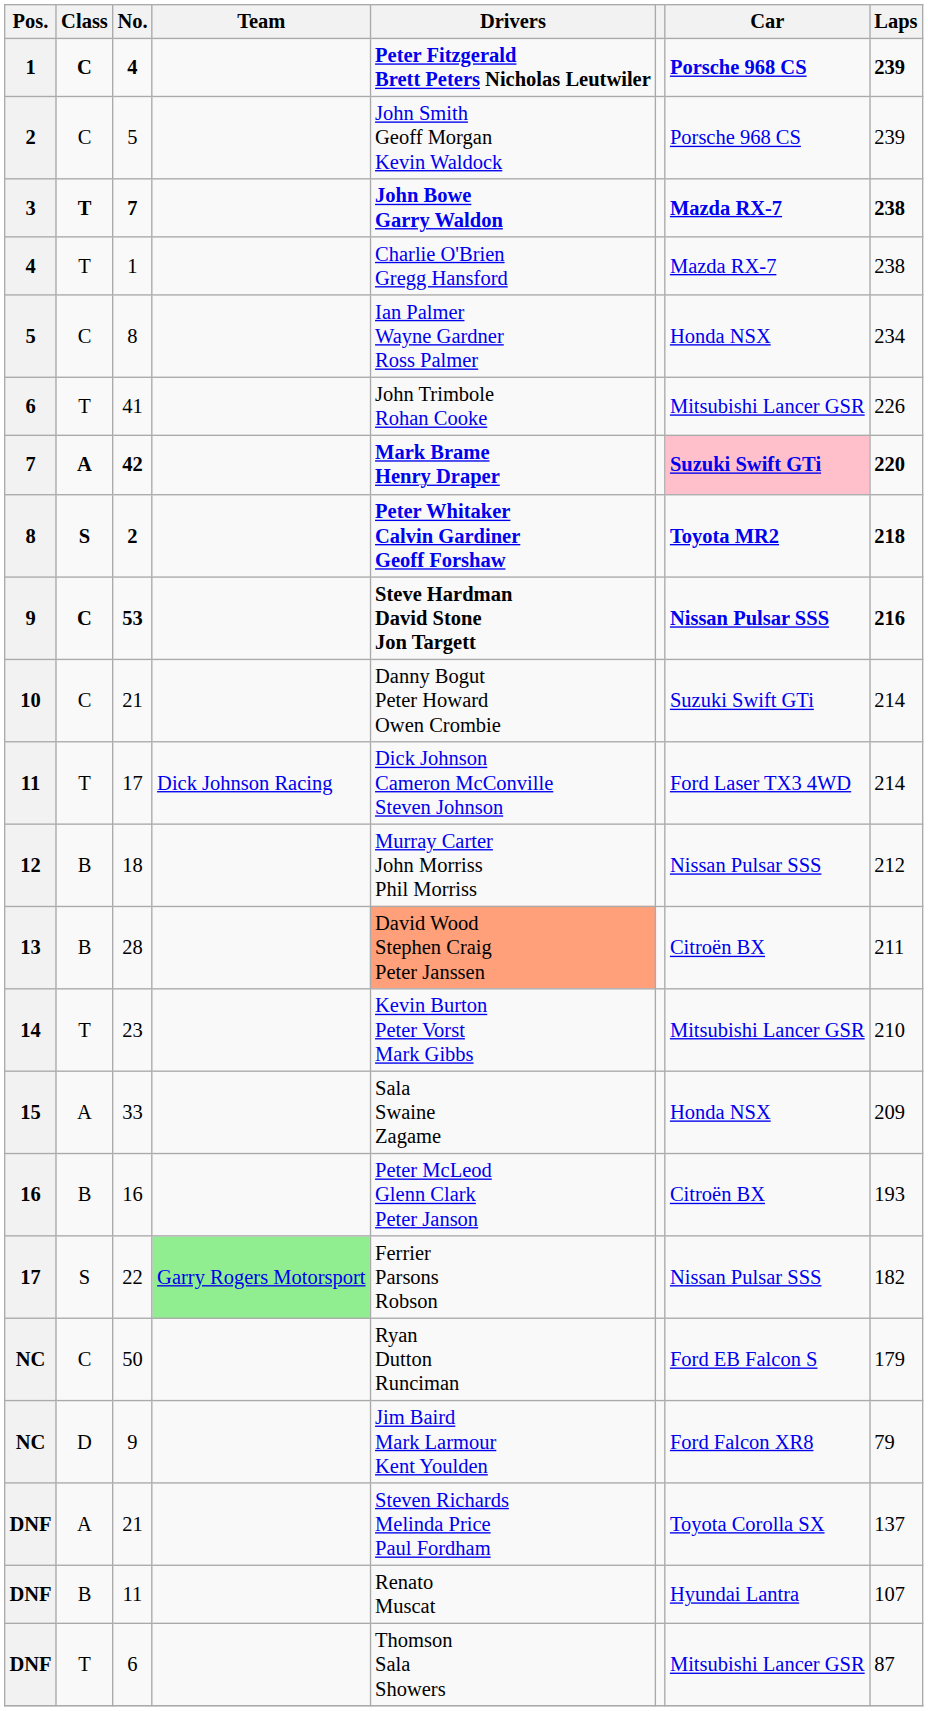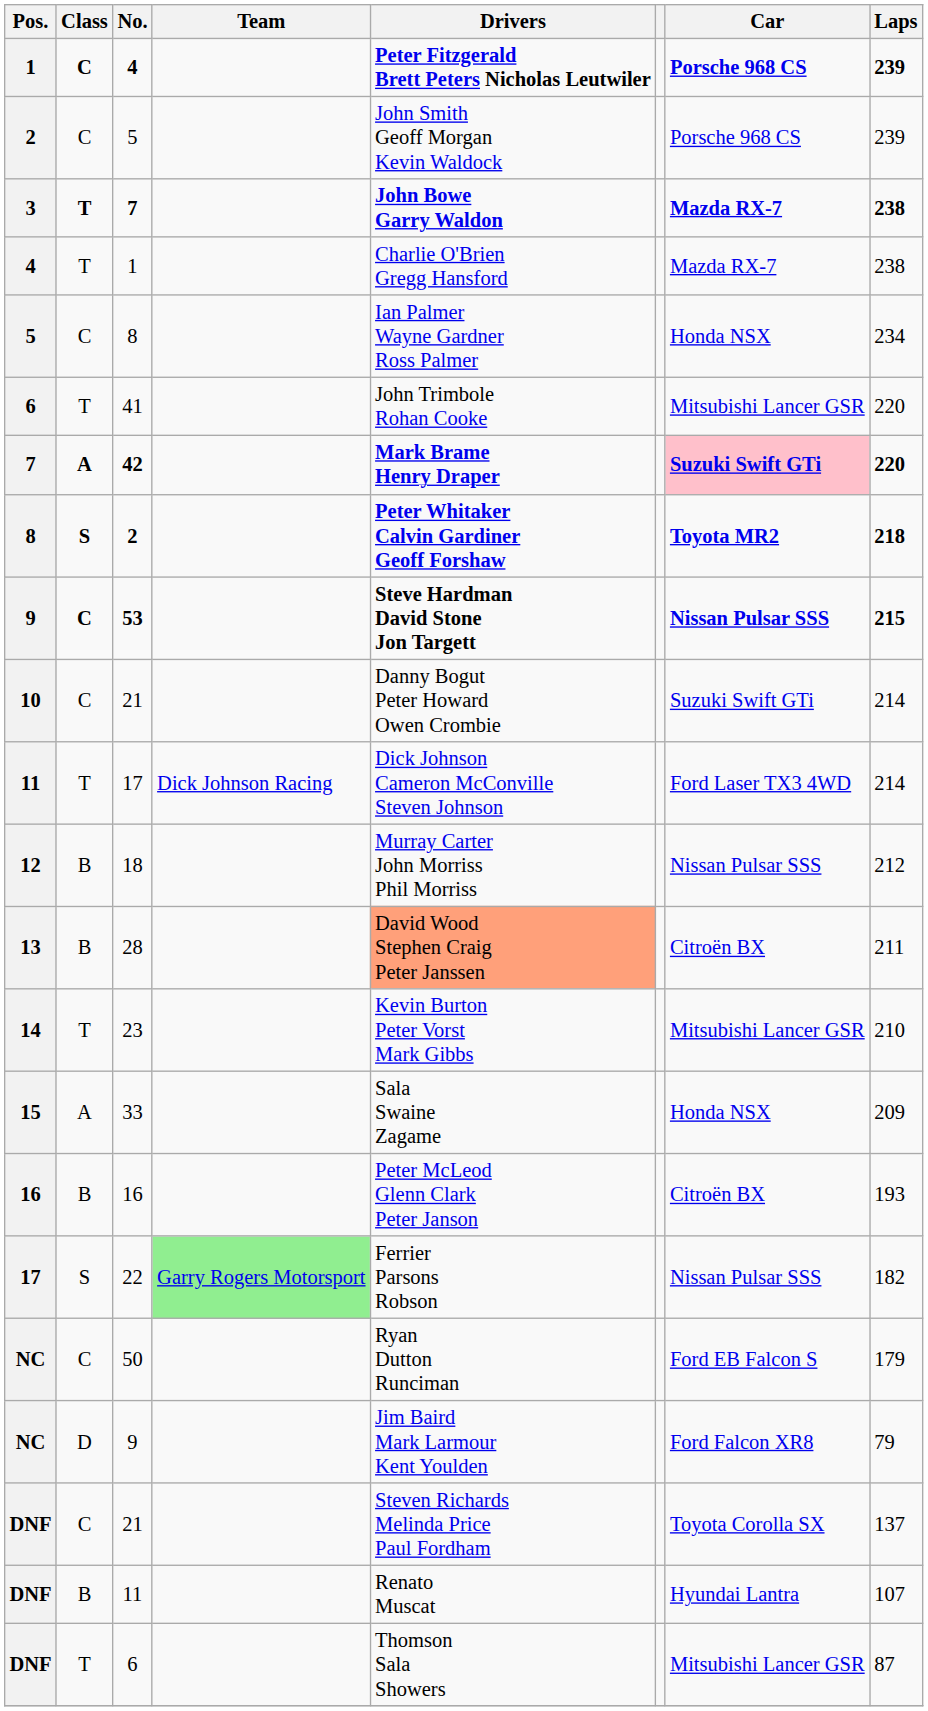41 | Laps: 226 -> 220
53 | Laps: 216 -> 215
DNF / 21 | Class: A -> C
